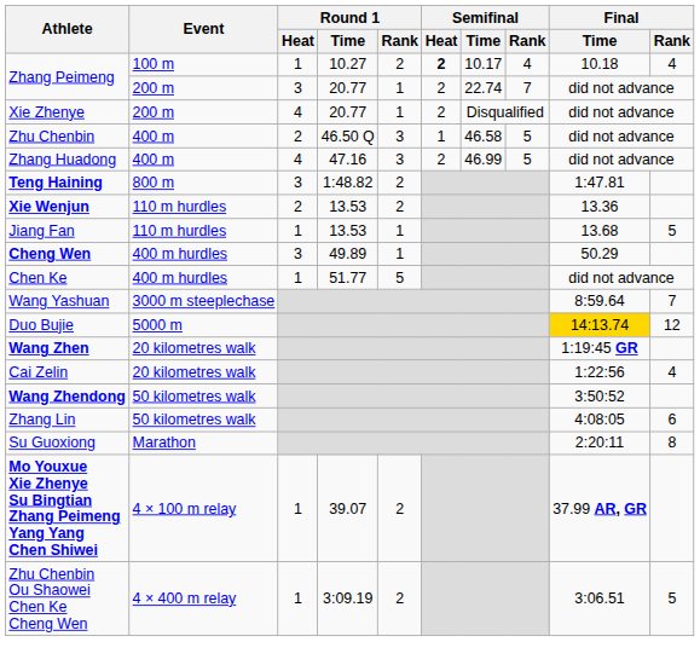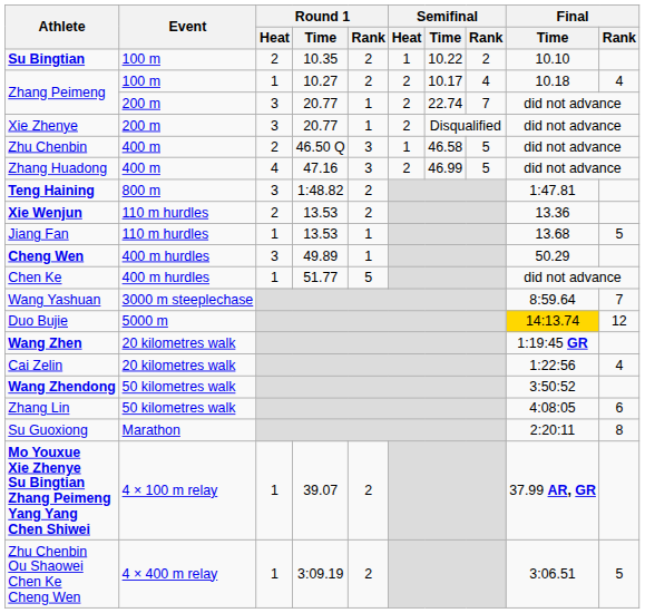+ row: Su Bingtian | 100 m | 2 | 10.35 | 2 | 1 | 10.22 | 2 | 10.10
Zhang Peimeng / 100 m | Semifinal / Heat: bold -> normal
Xie Zhenye | Round 1 / Heat: 4 -> 3
